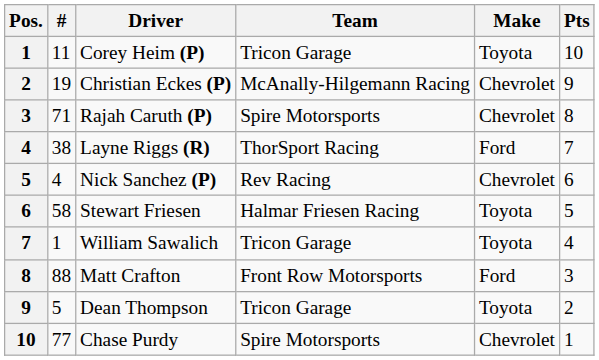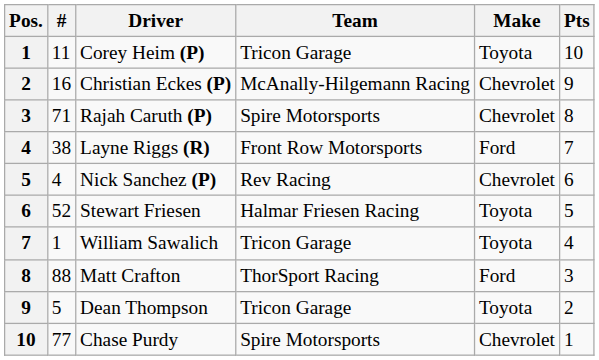Christian Eckes (P) | #: 19 -> 16
Layne Riggs (R) | Team: ThorSport Racing -> Front Row Motorsports
Stewart Friesen | #: 58 -> 52
Matt Crafton | Team: Front Row Motorsports -> ThorSport Racing
